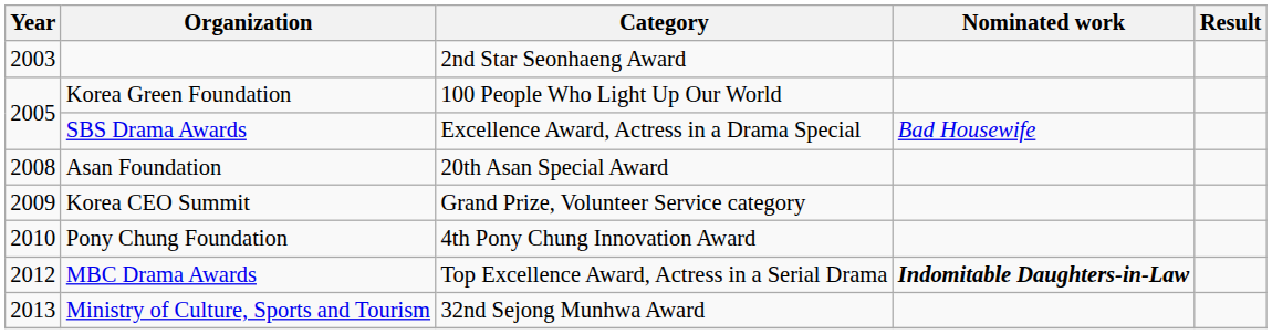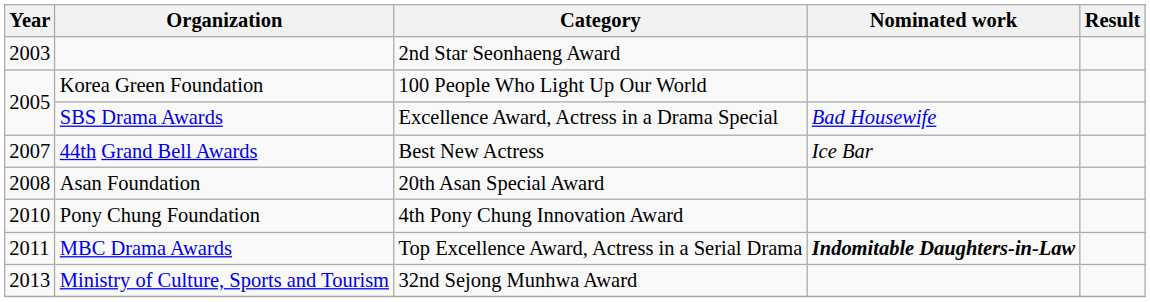+ row: 2007 | 44th Grand Bell Awards | Best New Actress | Ice Bar
- row: 2009 | Korea CEO Summit | Grand Prize, Volunteer Service category
MBC Drama Awards | Year: 2012 -> 2011
